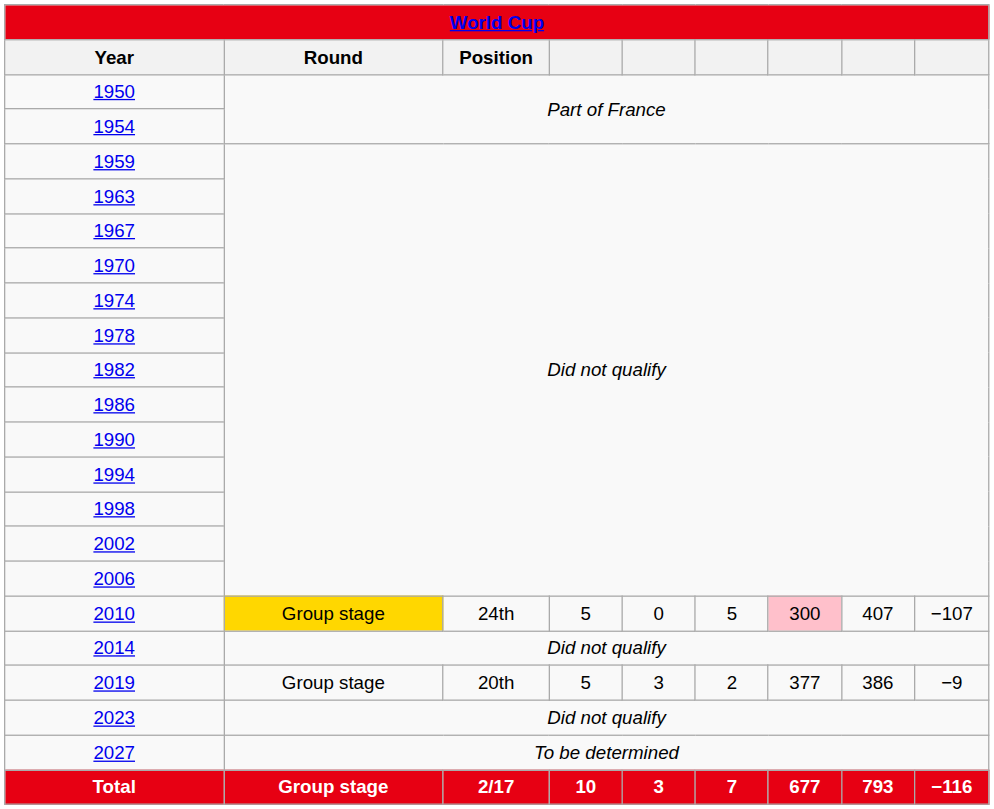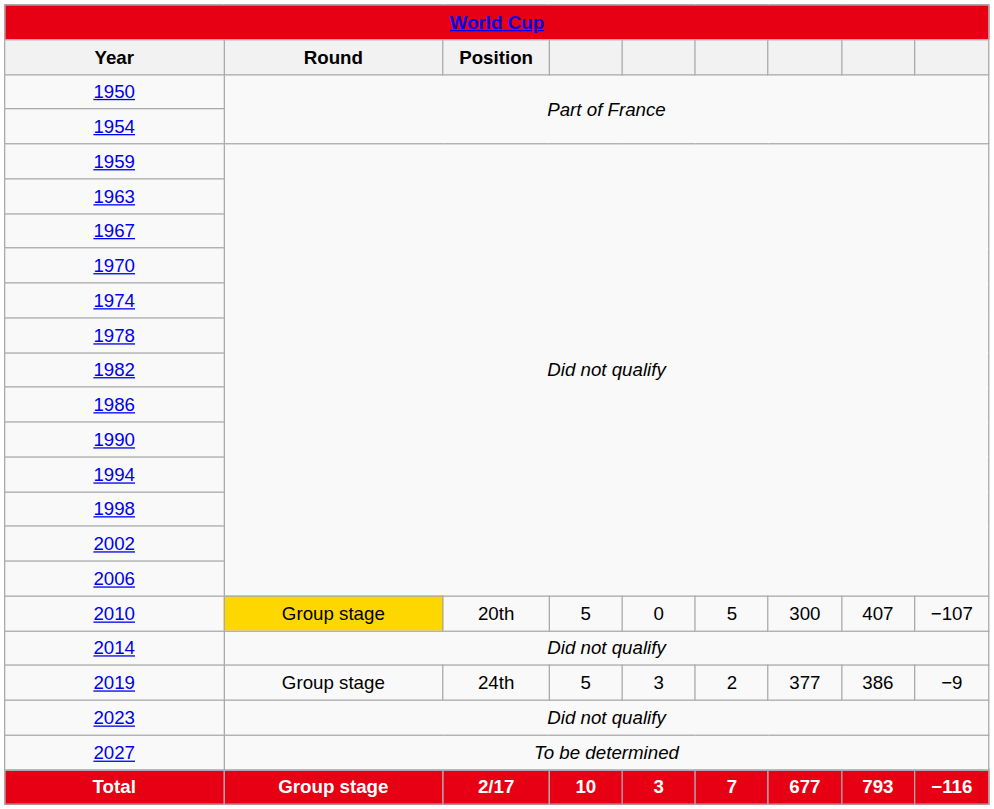2010 | Position: 24th -> 20th
2010 | column 7: pink background -> no background
2019 | Position: 20th -> 24th
